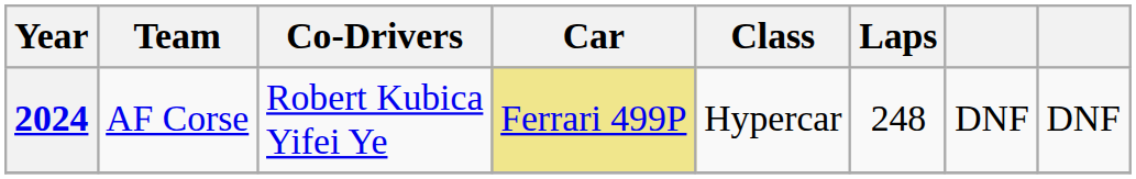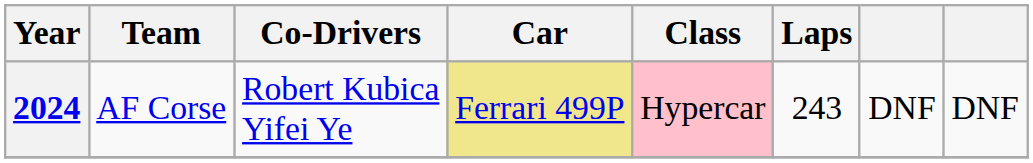2024 | Class: no background -> pink background
2024 | Laps: 248 -> 243
